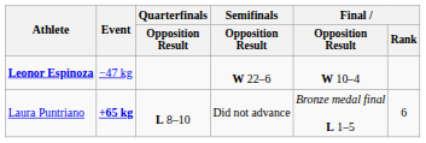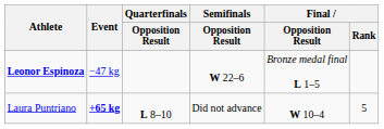Leonor Espinoza | Final / Opposition Result: W 10–4 -> Bronze medal final L 1–5
Laura Puntriano | Final / Opposition Result: Bronze medal final L 1–5 -> W 10–4
Laura Puntriano | Final / Rank: 6 -> 5
